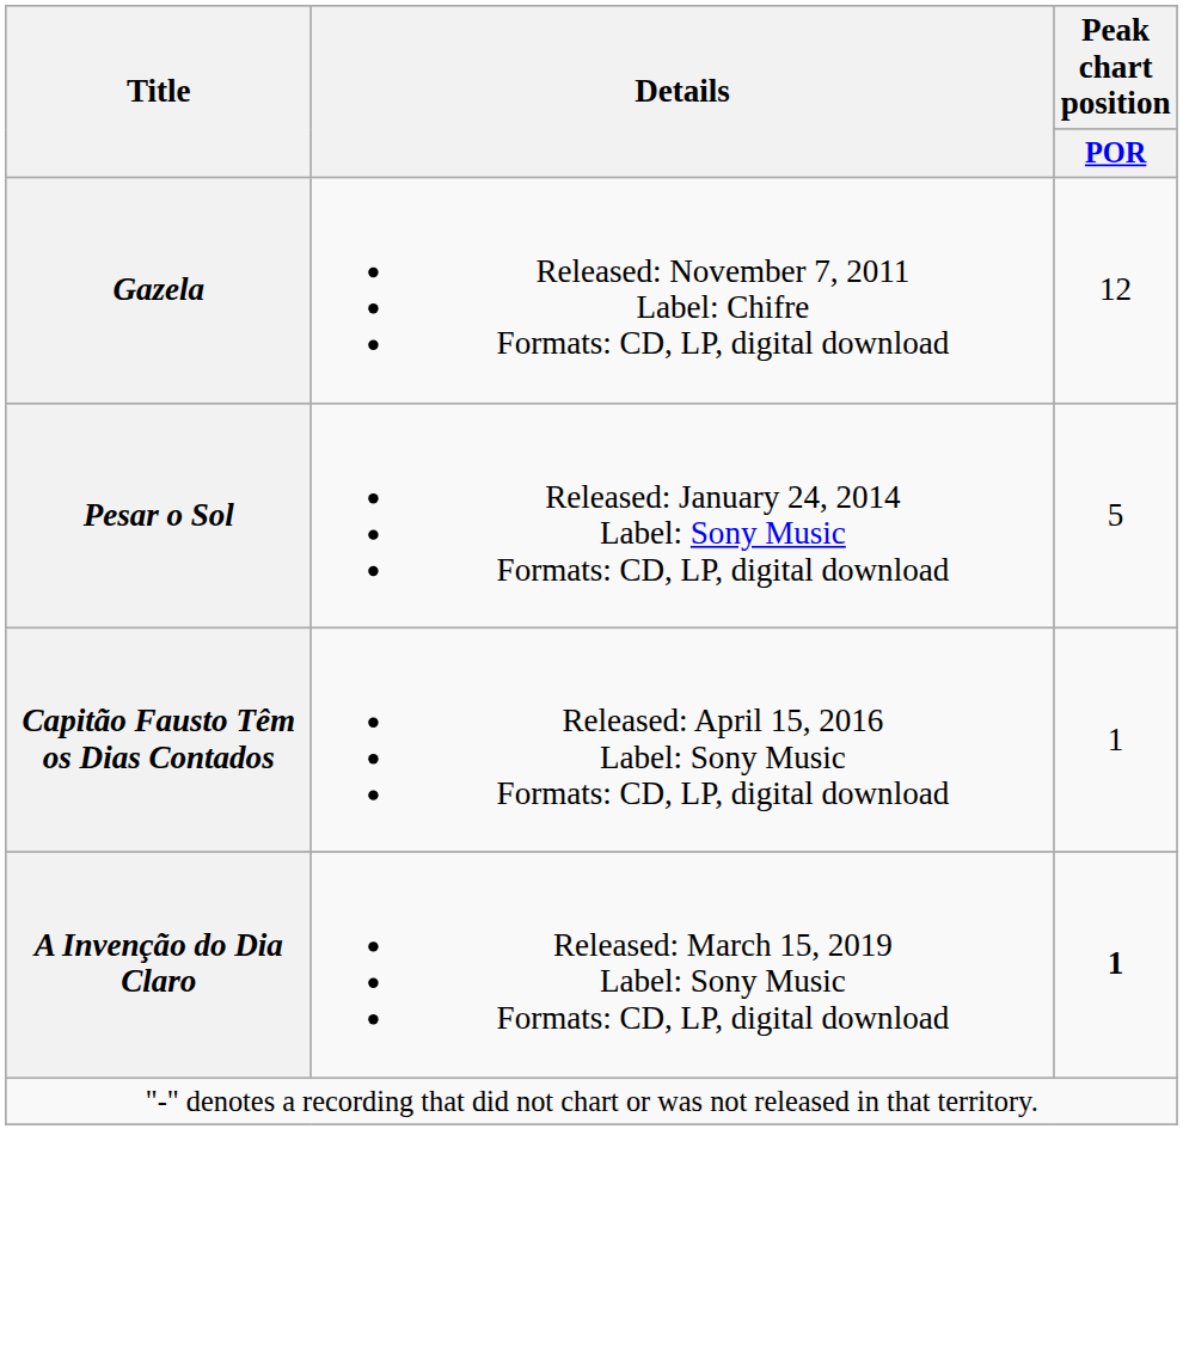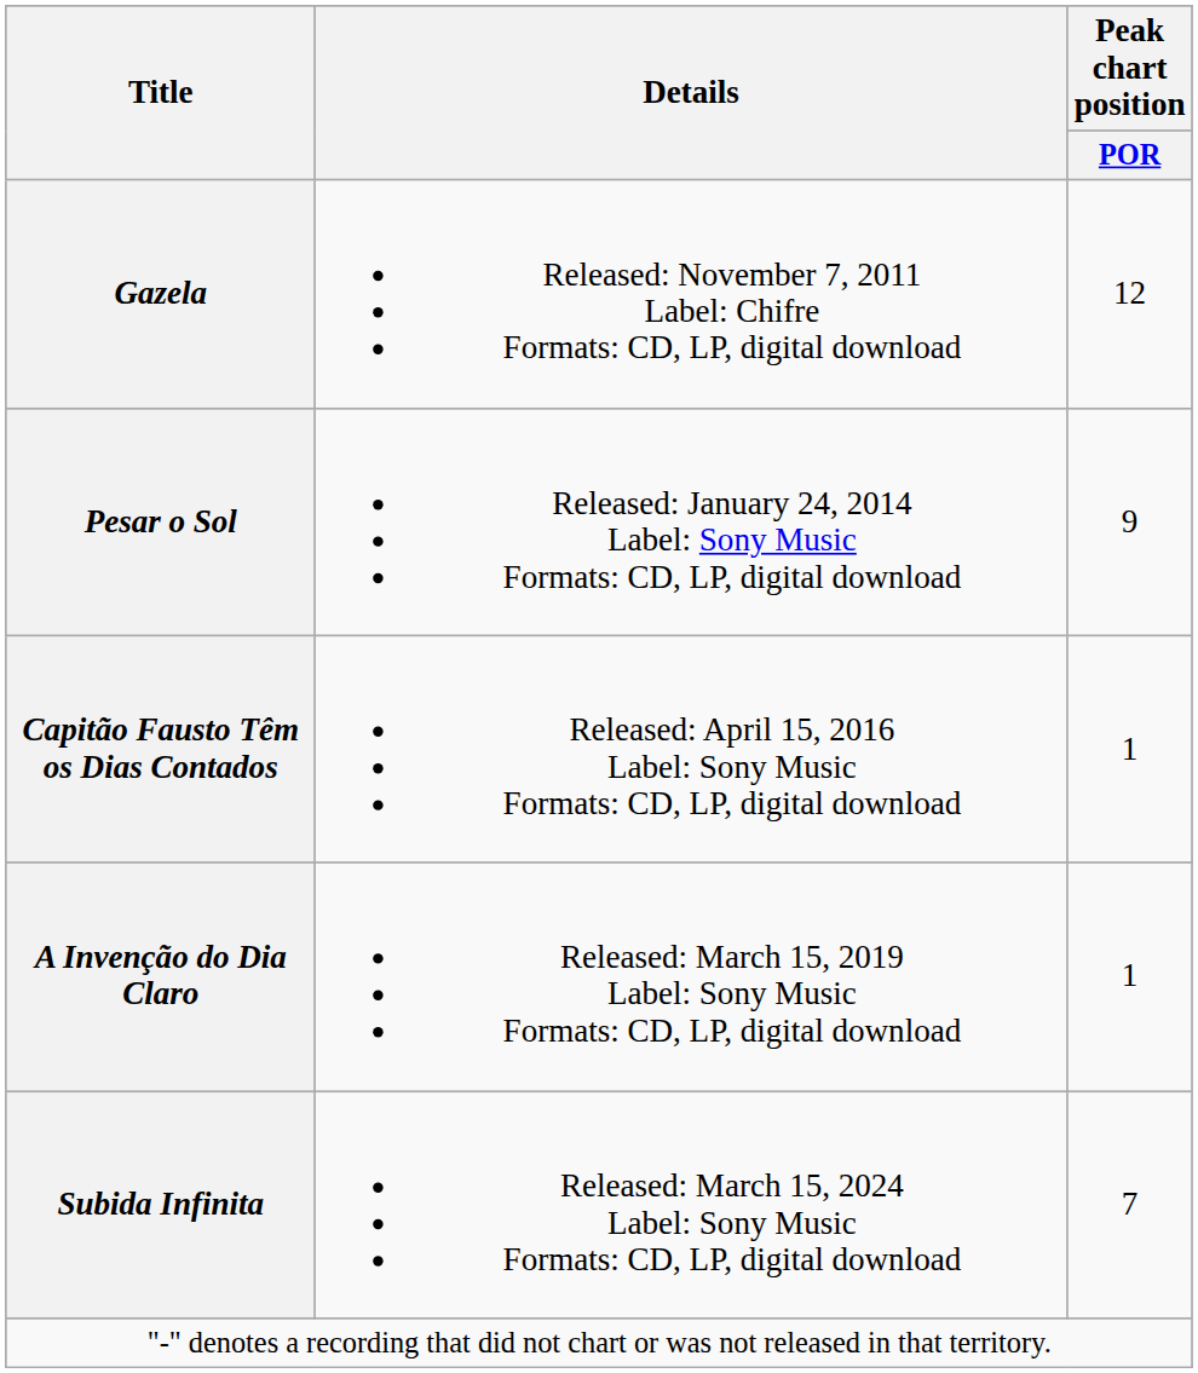Pesar o Sol | Peak chart position / POR: 5 -> 9
A Invenção do Dia Claro | Peak chart position / POR: bold -> normal
+ row: Subida Infinita | Released: March 15, 2024 Label: Sony Music Formats: CD, LP, digital download | 7
